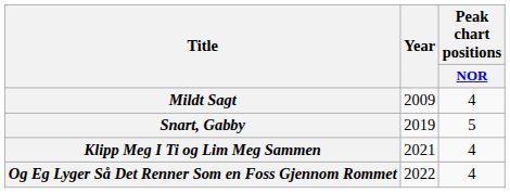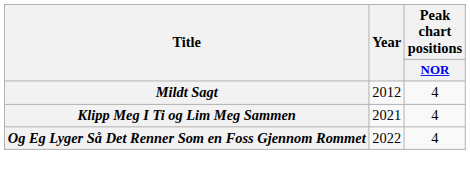Mildt Sagt | Year: 2009 -> 2012
- row: Snart, Gabby | 2019 | 5
